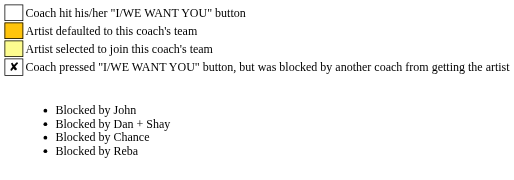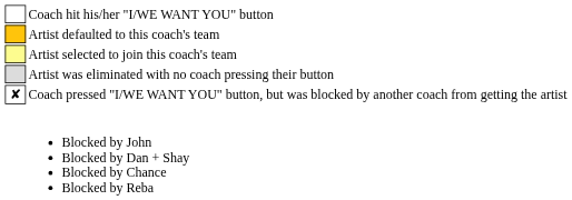+ row: Artist was eliminated with no coach pressing their button
